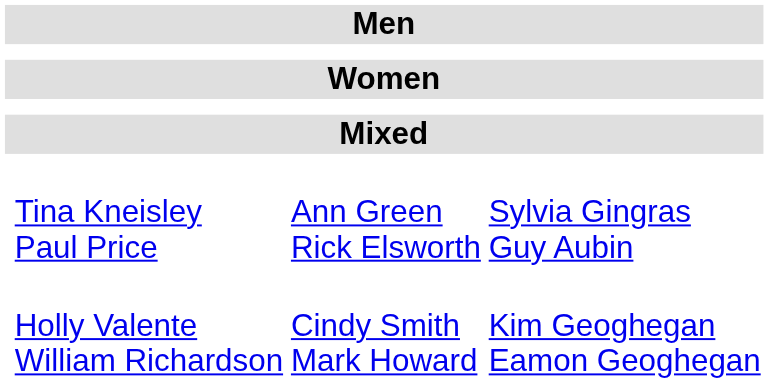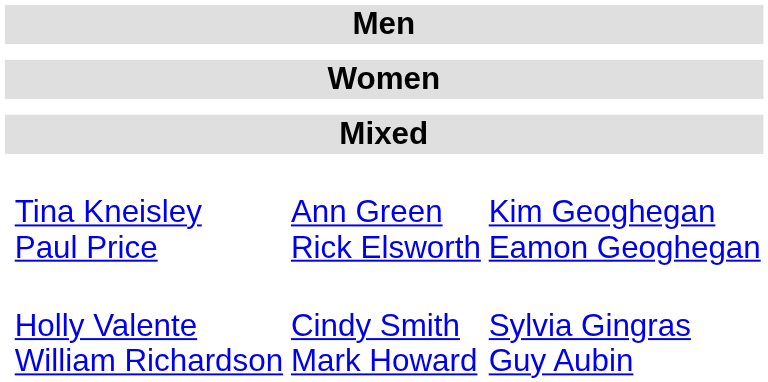Tina Kneisley Paul Price | column 4: Sylvia Gingras Guy Aubin -> Kim Geoghegan Eamon Geoghegan
Holly Valente William Richardson | column 4: Kim Geoghegan Eamon Geoghegan -> Sylvia Gingras Guy Aubin
